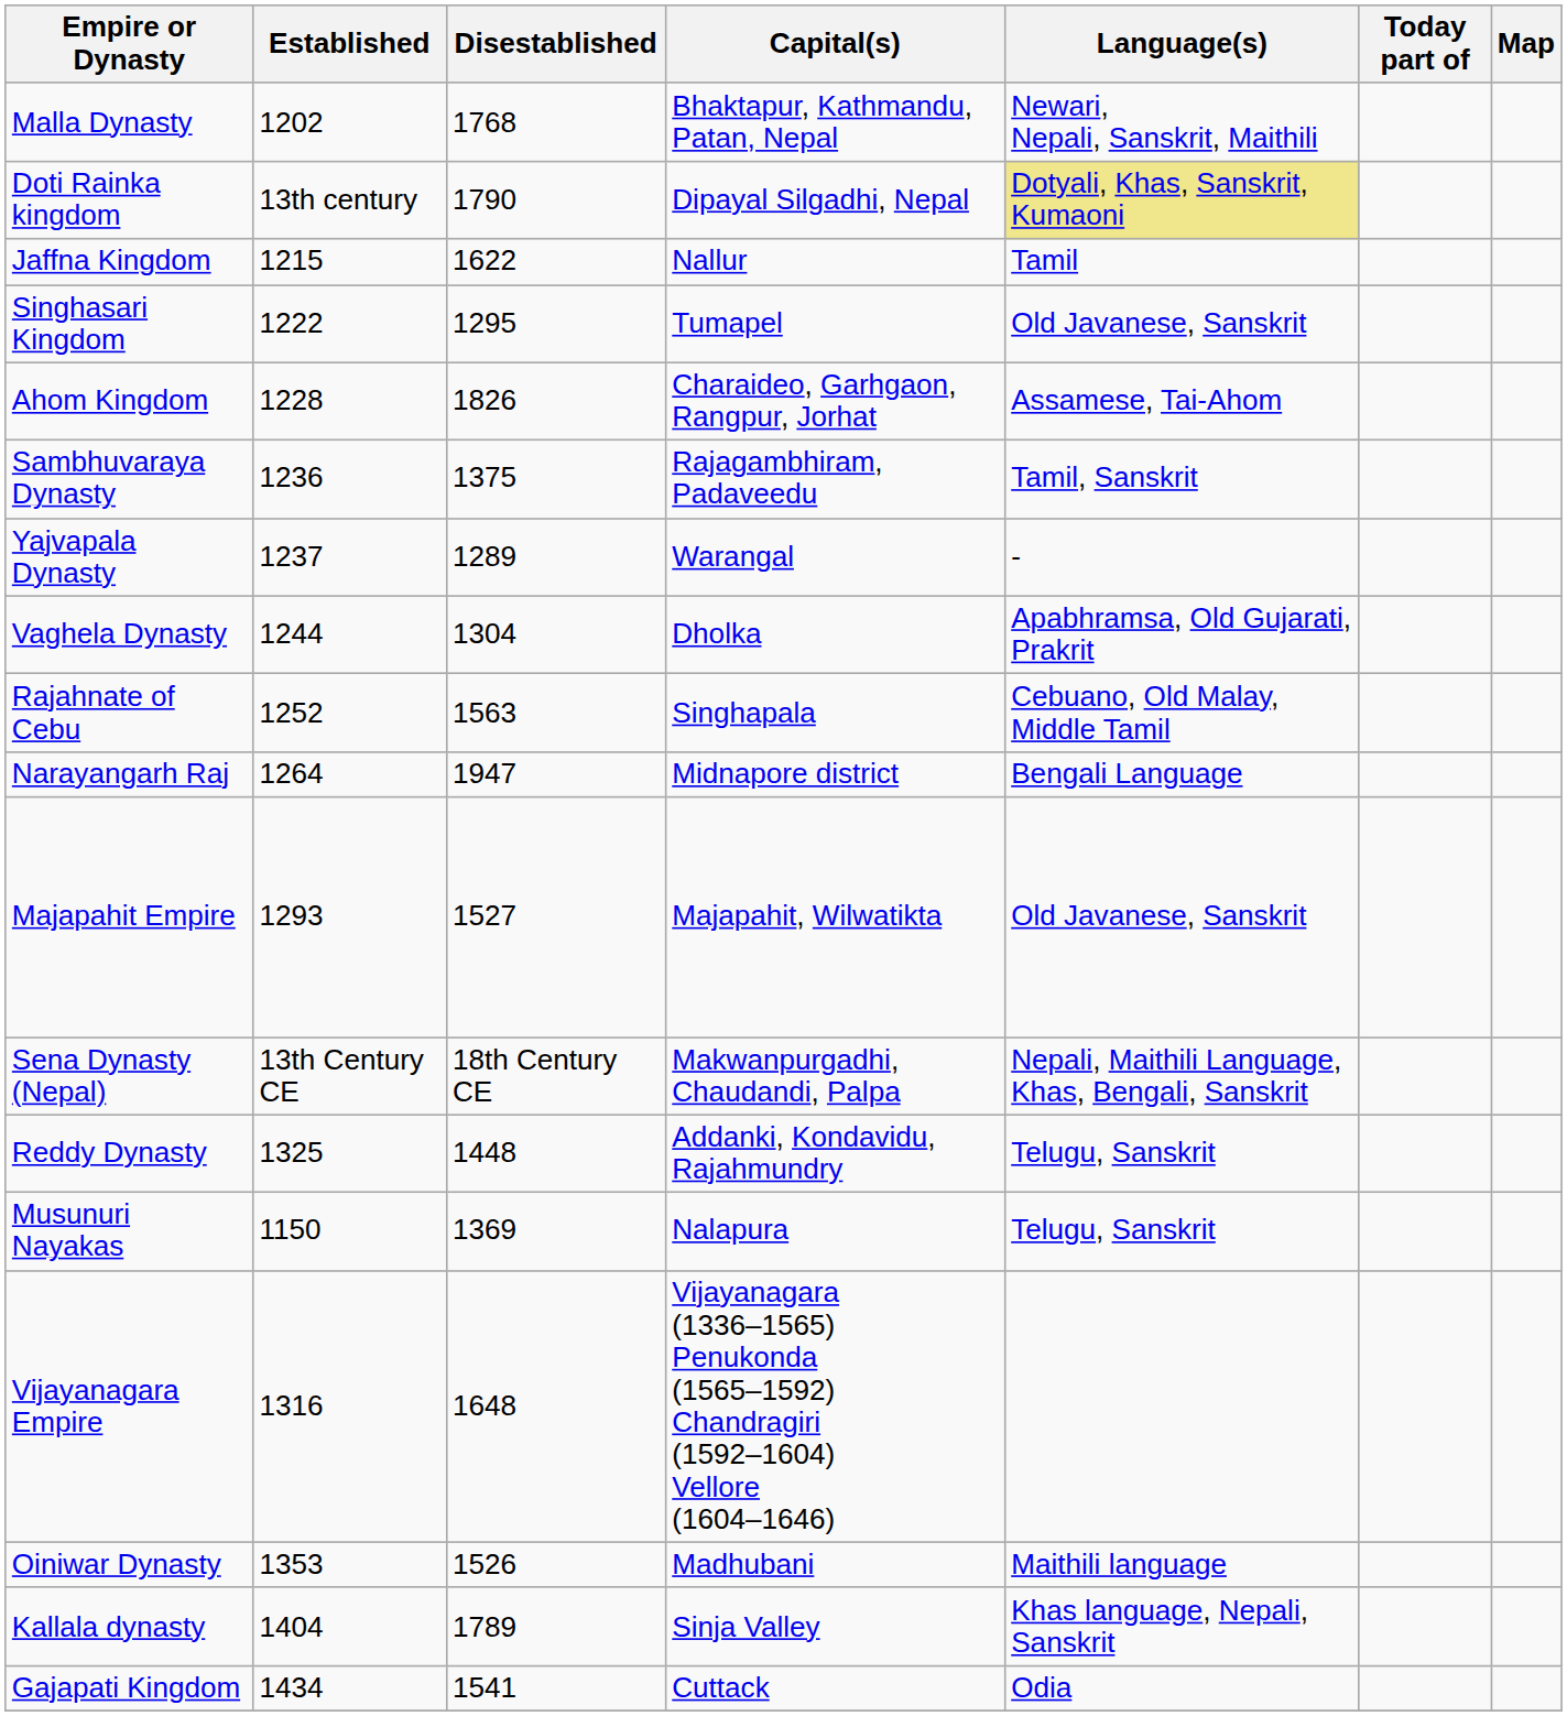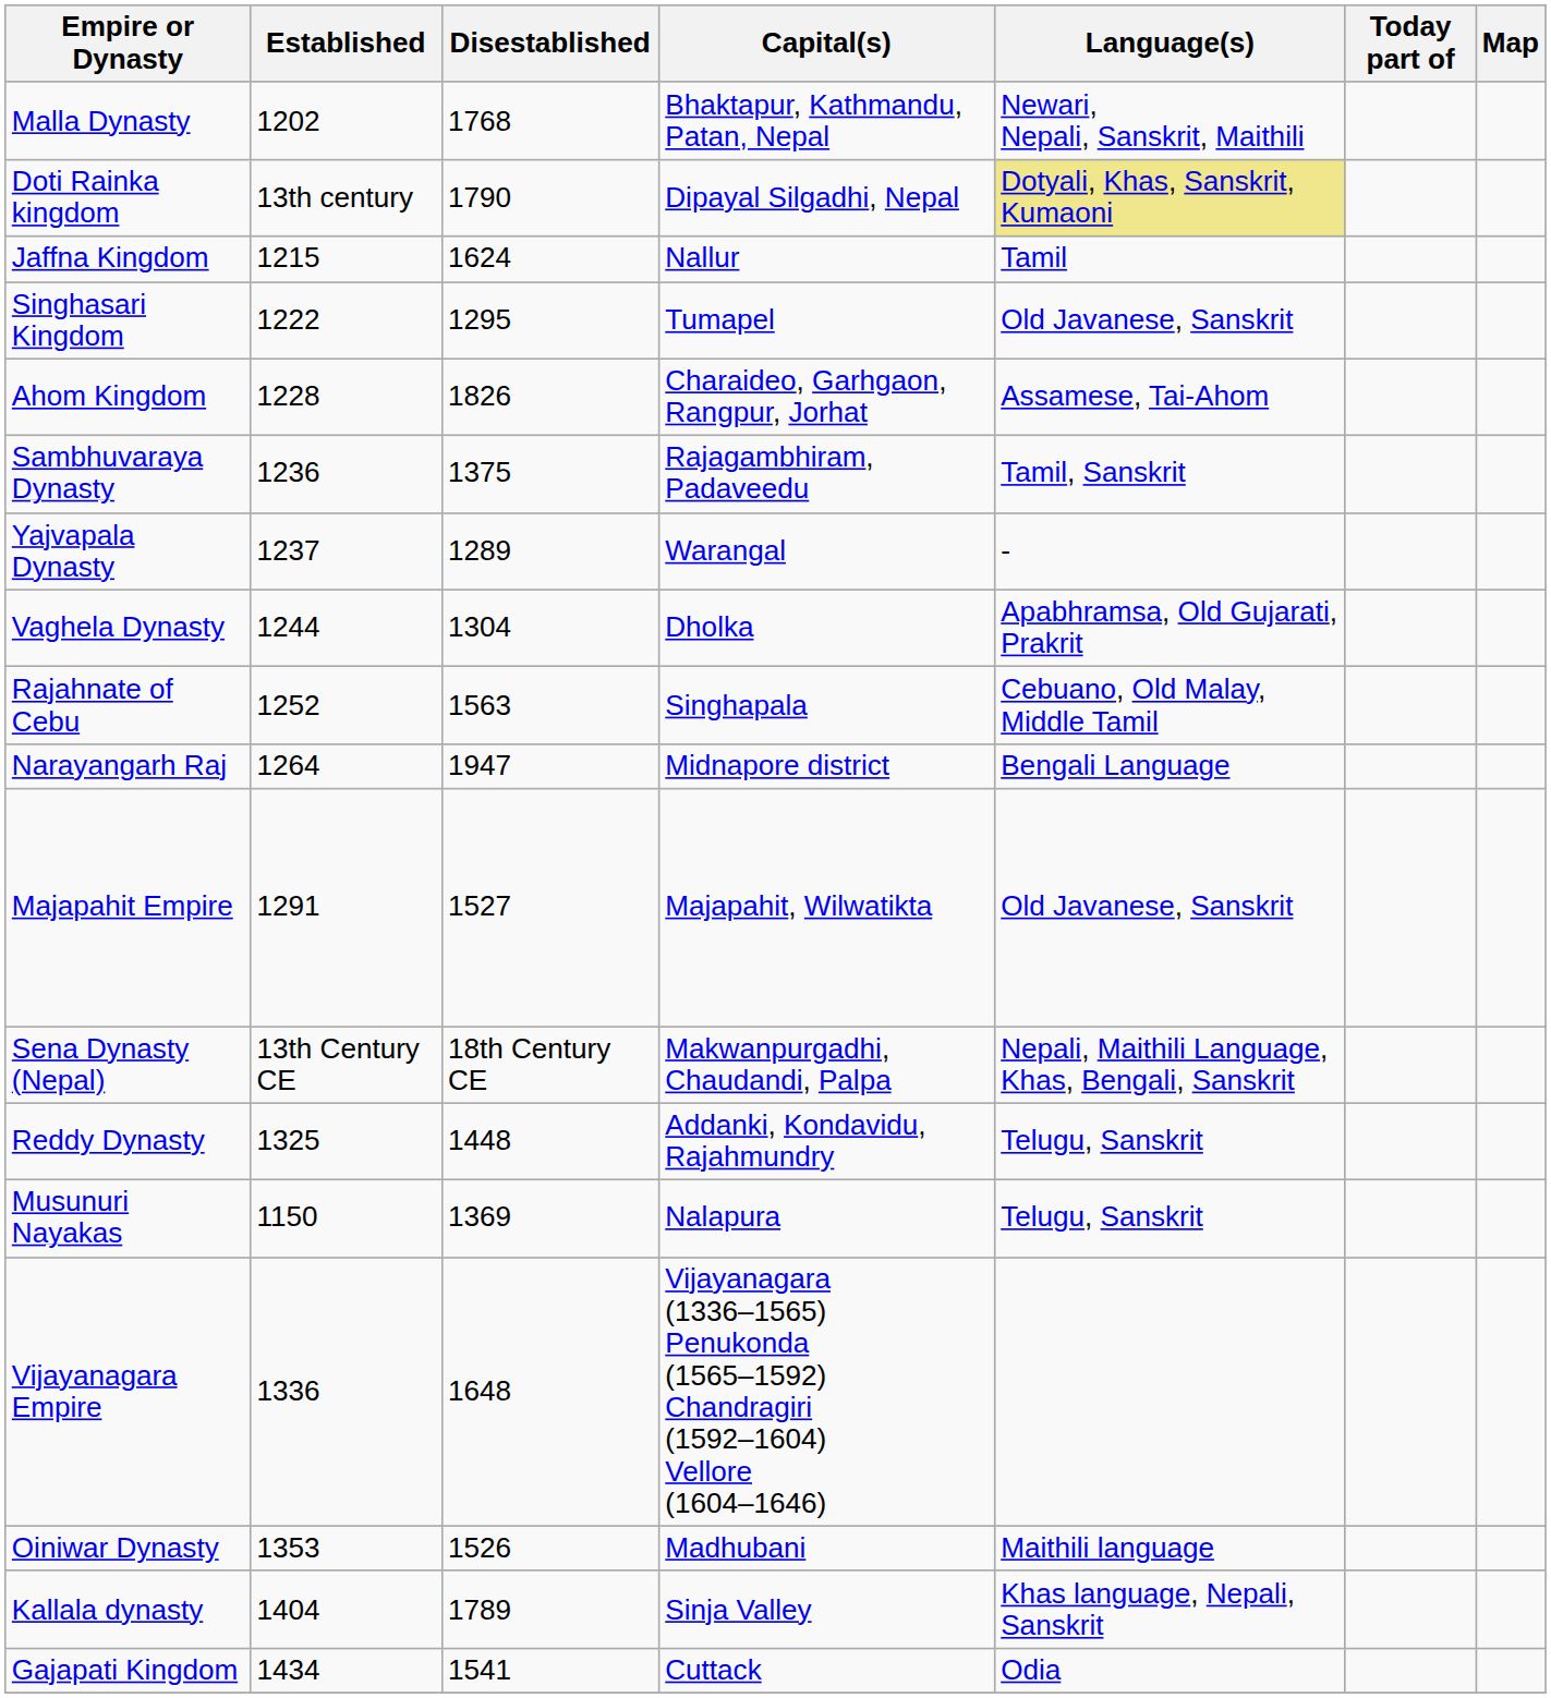Jaffna Kingdom | Disestablished: 1622 -> 1624
Majapahit Empire | Established: 1293 -> 1291
Vijayanagara Empire | Established: 1316 -> 1336
